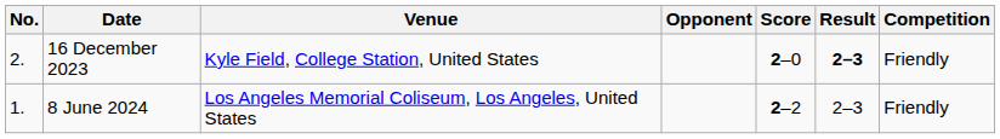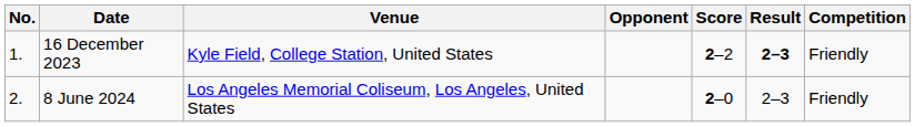16 December 2023 | No.: 2. -> 1.
16 December 2023 | Score: 2–0 -> 2–2
8 June 2024 | No.: 1. -> 2.
8 June 2024 | Score: 2–2 -> 2–0
